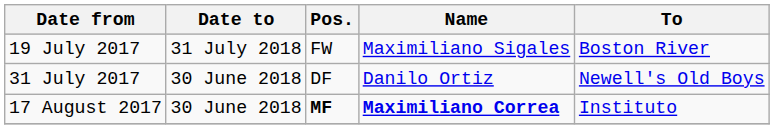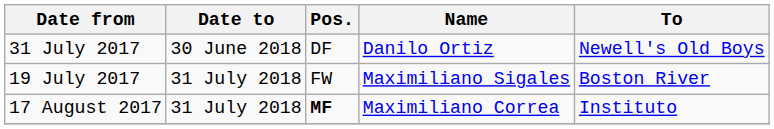rows swapped: 19 July 2017 <-> 31 July 2017
17 August 2017 | Date to: 30 June 2018 -> 31 July 2018
17 August 2017 | Name: bold -> normal
